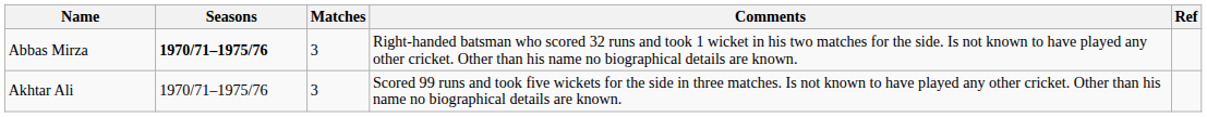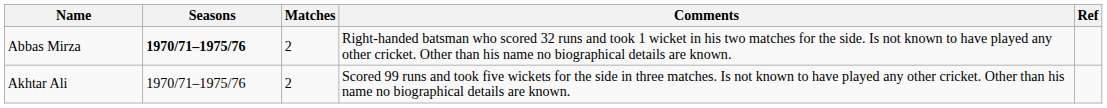Abbas Mirza | Matches: 3 -> 2
Akhtar Ali | Matches: 3 -> 2
